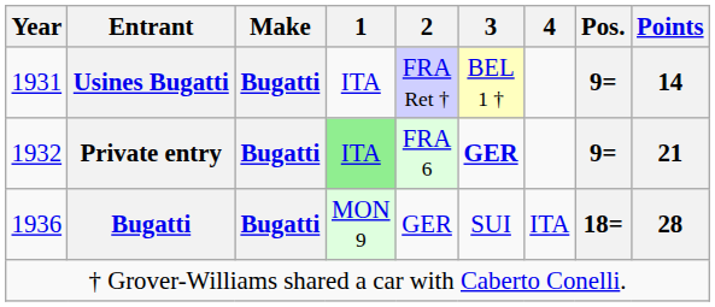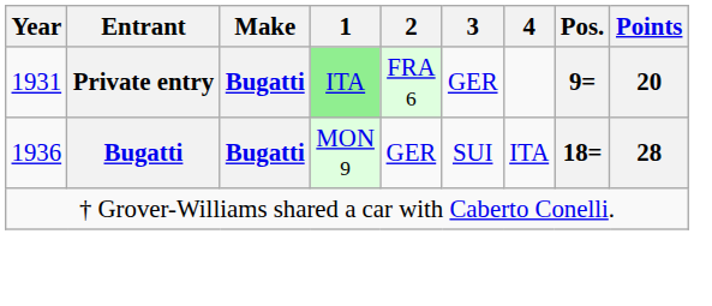- row: 1931 | Usines Bugatti | Bugatti | ITA | FRA Ret † | BEL 1 † | 9= | 14
Private entry | Year: 1932 -> 1931
Private entry | 3: bold -> normal
Private entry | Points: 21 -> 20
